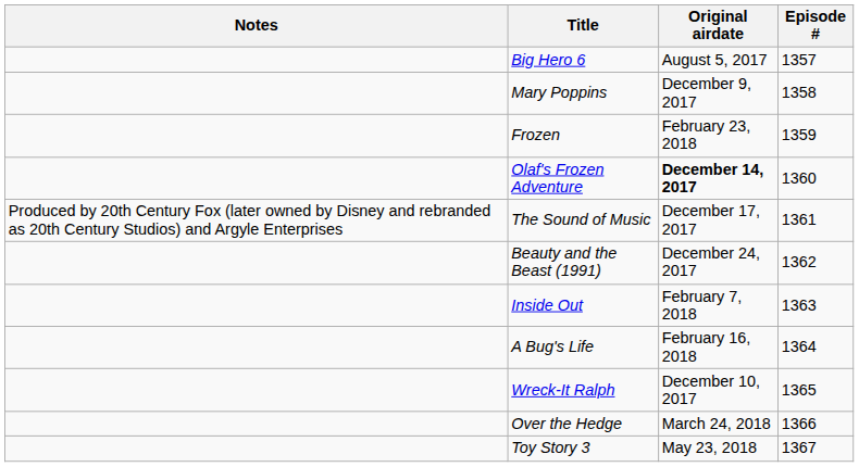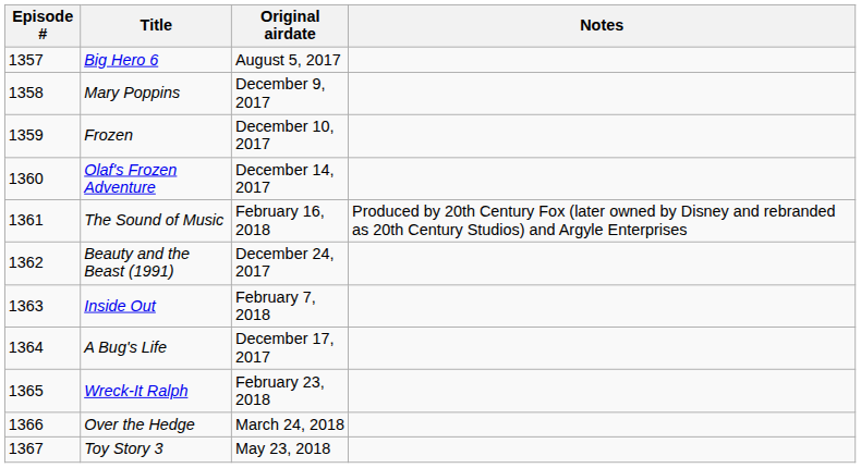columns swapped: Episode # <-> Notes
Frozen | Original airdate: February 23, 2018 -> December 10, 2017
Olaf's Frozen Adventure | Original airdate: bold -> normal
The Sound of Music | Original airdate: December 17, 2017 -> February 16, 2018
A Bug's Life | Original airdate: February 16, 2018 -> December 17, 2017
Wreck-It Ralph | Original airdate: December 10, 2017 -> February 23, 2018
